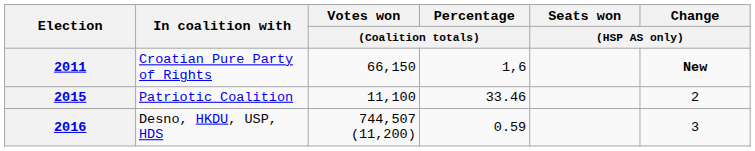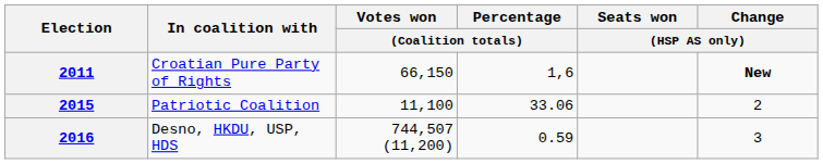2015 | Percentage / (Coalition totals): 33.46 -> 33.06
